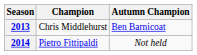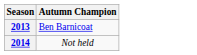- column: Champion | Chris Middlehurst | Pietro Fittipaldi
